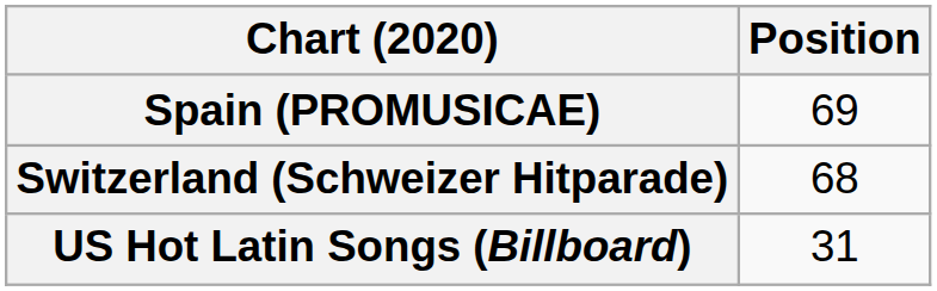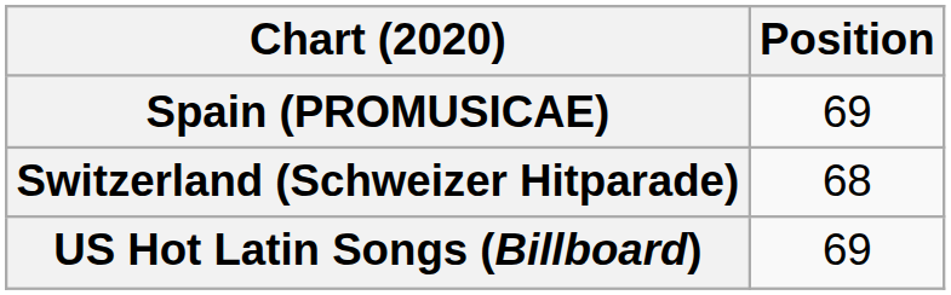US Hot Latin Songs (Billboard) | Position: 31 -> 69
